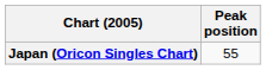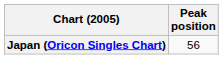Japan (Oricon Singles Chart) | Peak position: 55 -> 56
